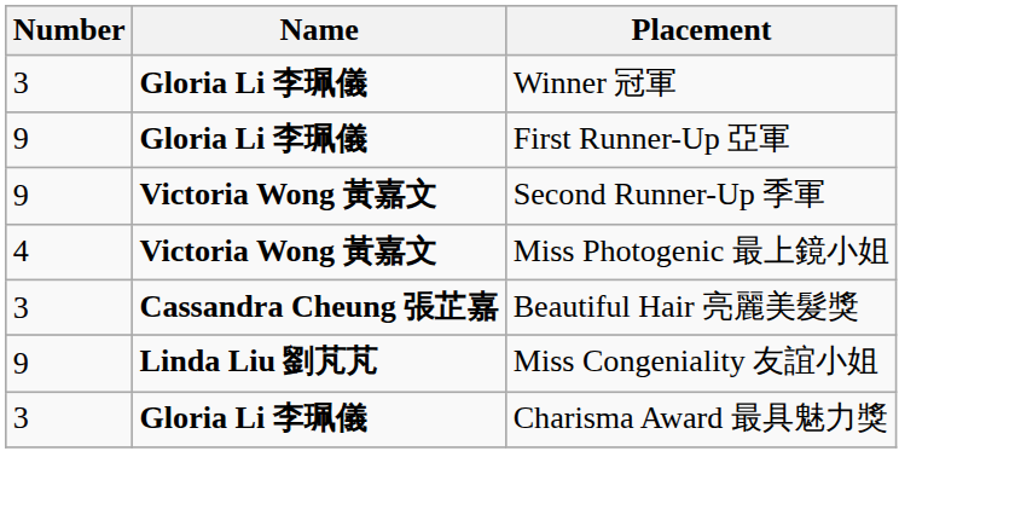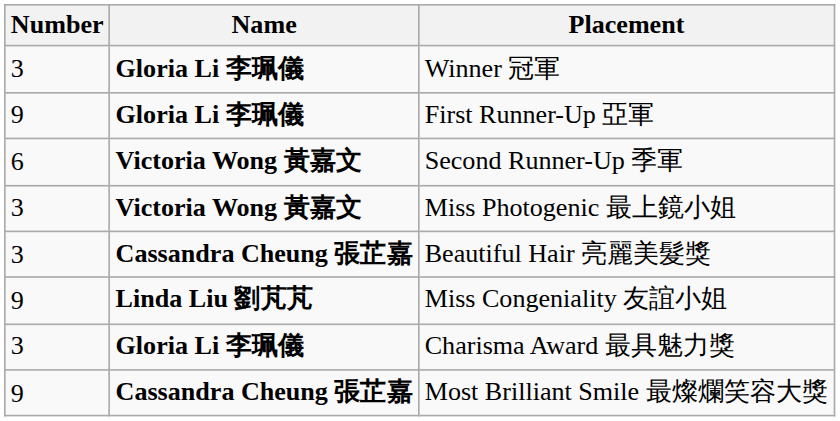Second Runner-Up 季軍 | Number: 9 -> 6
Miss Photogenic 最上鏡小姐 | Number: 4 -> 3
+ row: 9 | Cassandra Cheung 張芷嘉 | Most Brilliant Smile 最燦爛笑容大獎
